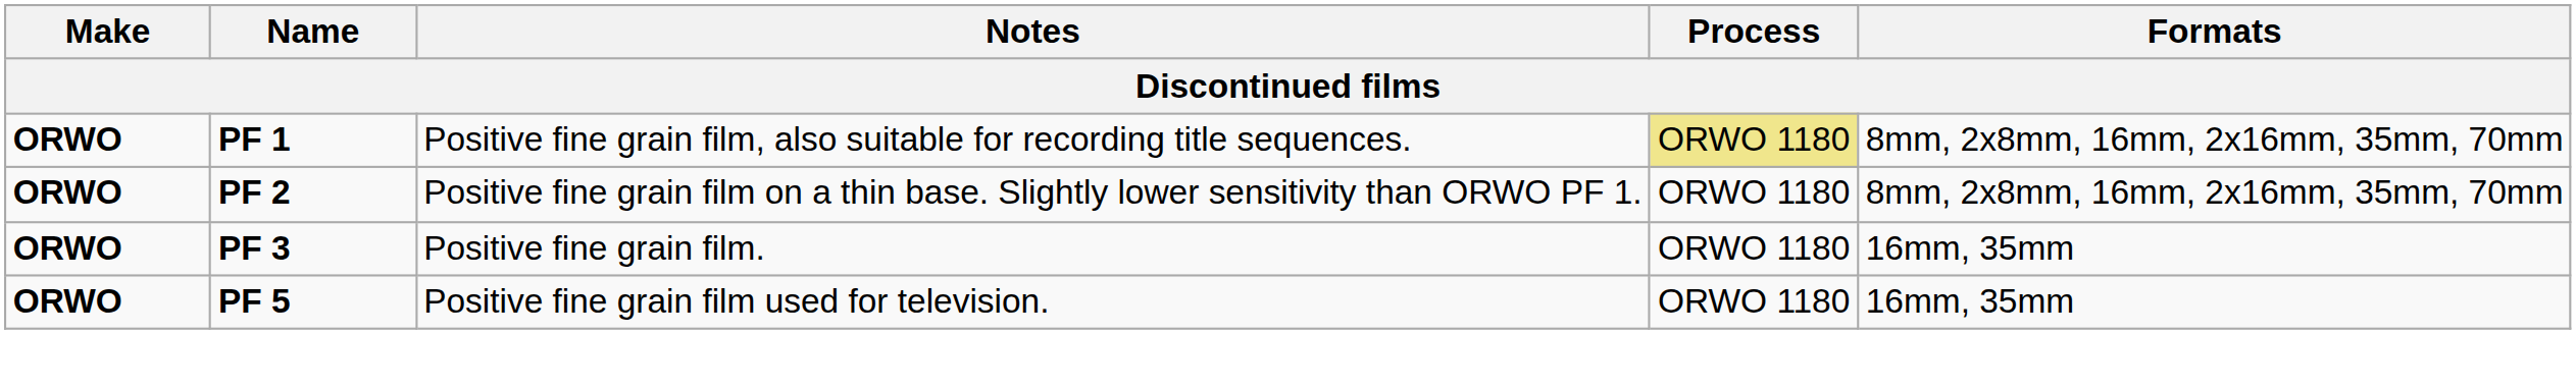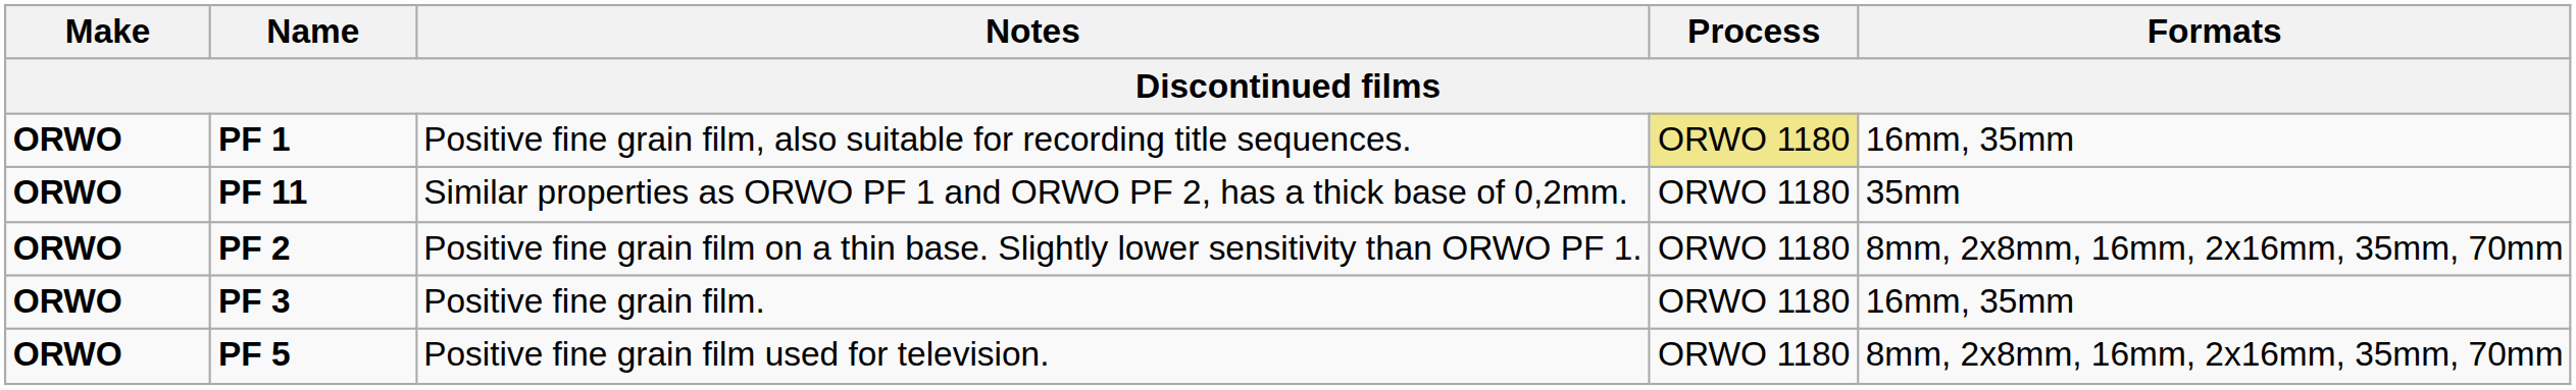PF 1 | Formats: 8mm, 2x8mm, 16mm, 2x16mm, 35mm, 70mm -> 16mm, 35mm
+ row: ORWO | PF 11 | Similar properties as ORWO PF 1 and ORWO PF 2, has a thick base of 0,2mm. | ORWO 1180 | 35mm
PF 5 | Formats: 16mm, 35mm -> 8mm, 2x8mm, 16mm, 2x16mm, 35mm, 70mm
